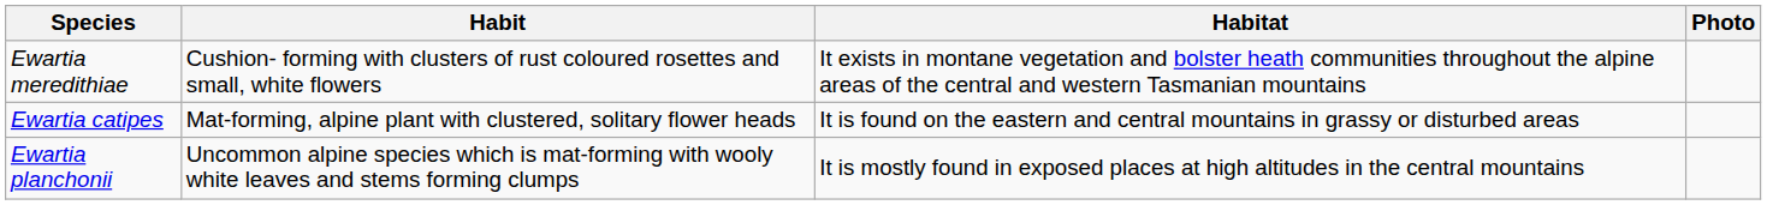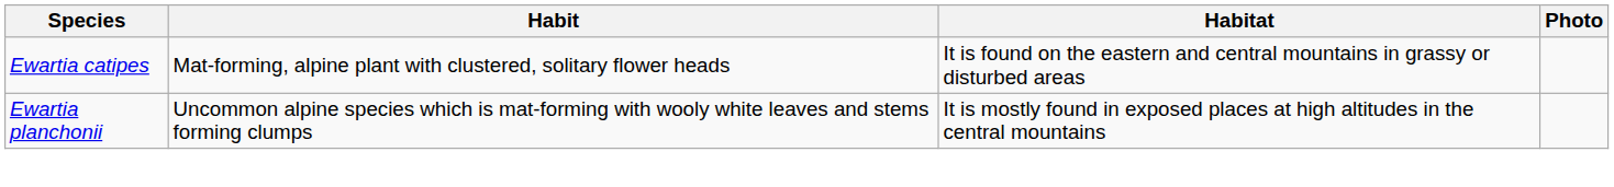- row: Ewartia meredithiae | Cushion- forming with clusters of rust coloured rosettes and small, white flowers | It exists in montane vegetation and bolster heath communities throughout the alpine areas of the central and western Tasmanian mountains
